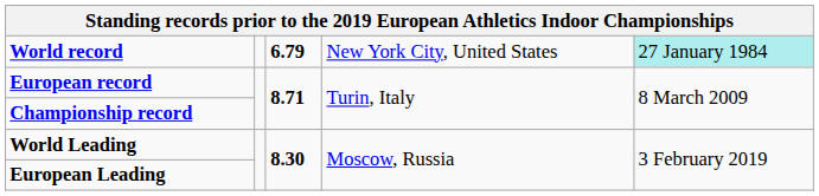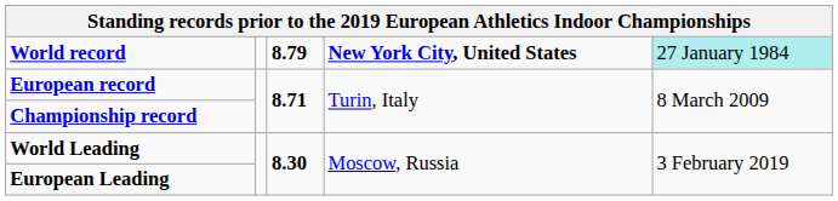World record | column 3: 6.79 -> 8.79
World record | column 4: normal -> bold
